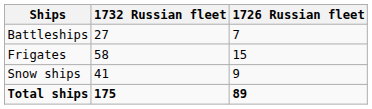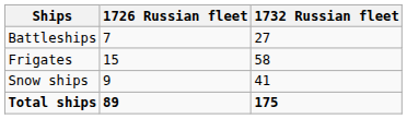columns swapped: 1726 Russian fleet <-> 1732 Russian fleet
